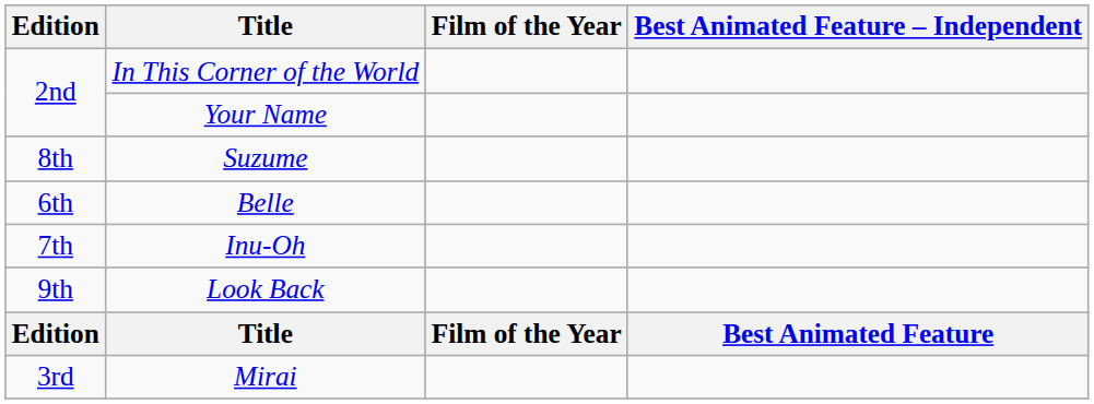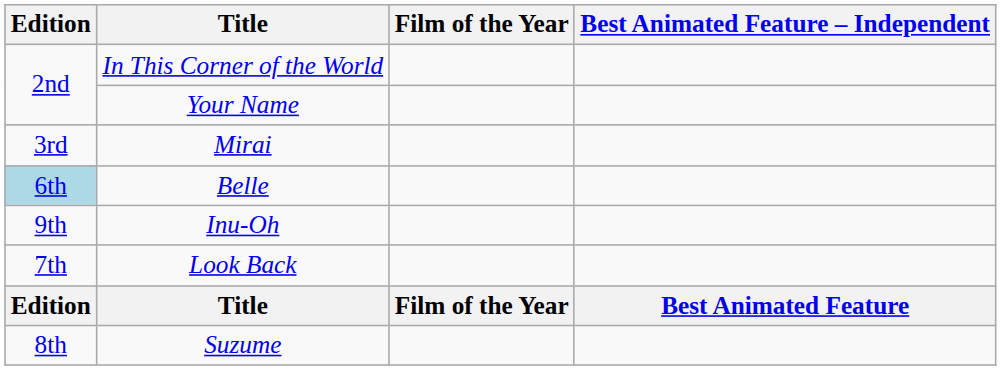rows swapped: Mirai <-> Suzume
Belle | Edition: no background -> lightblue background
Inu-Oh | Edition: 7th -> 9th
Look Back | Edition: 9th -> 7th
